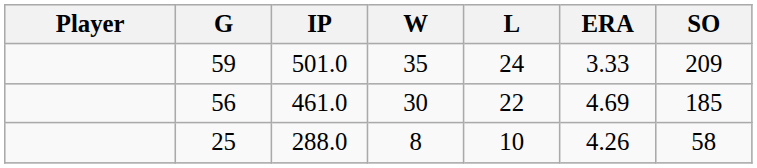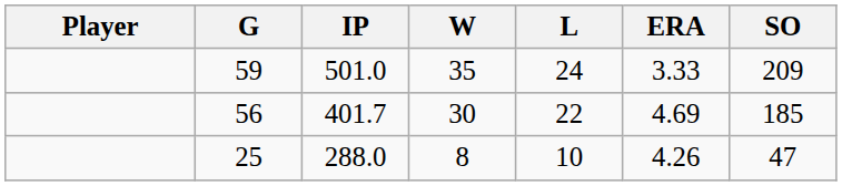56 | IP: 461.0 -> 401.7
25 | SO: 58 -> 47
